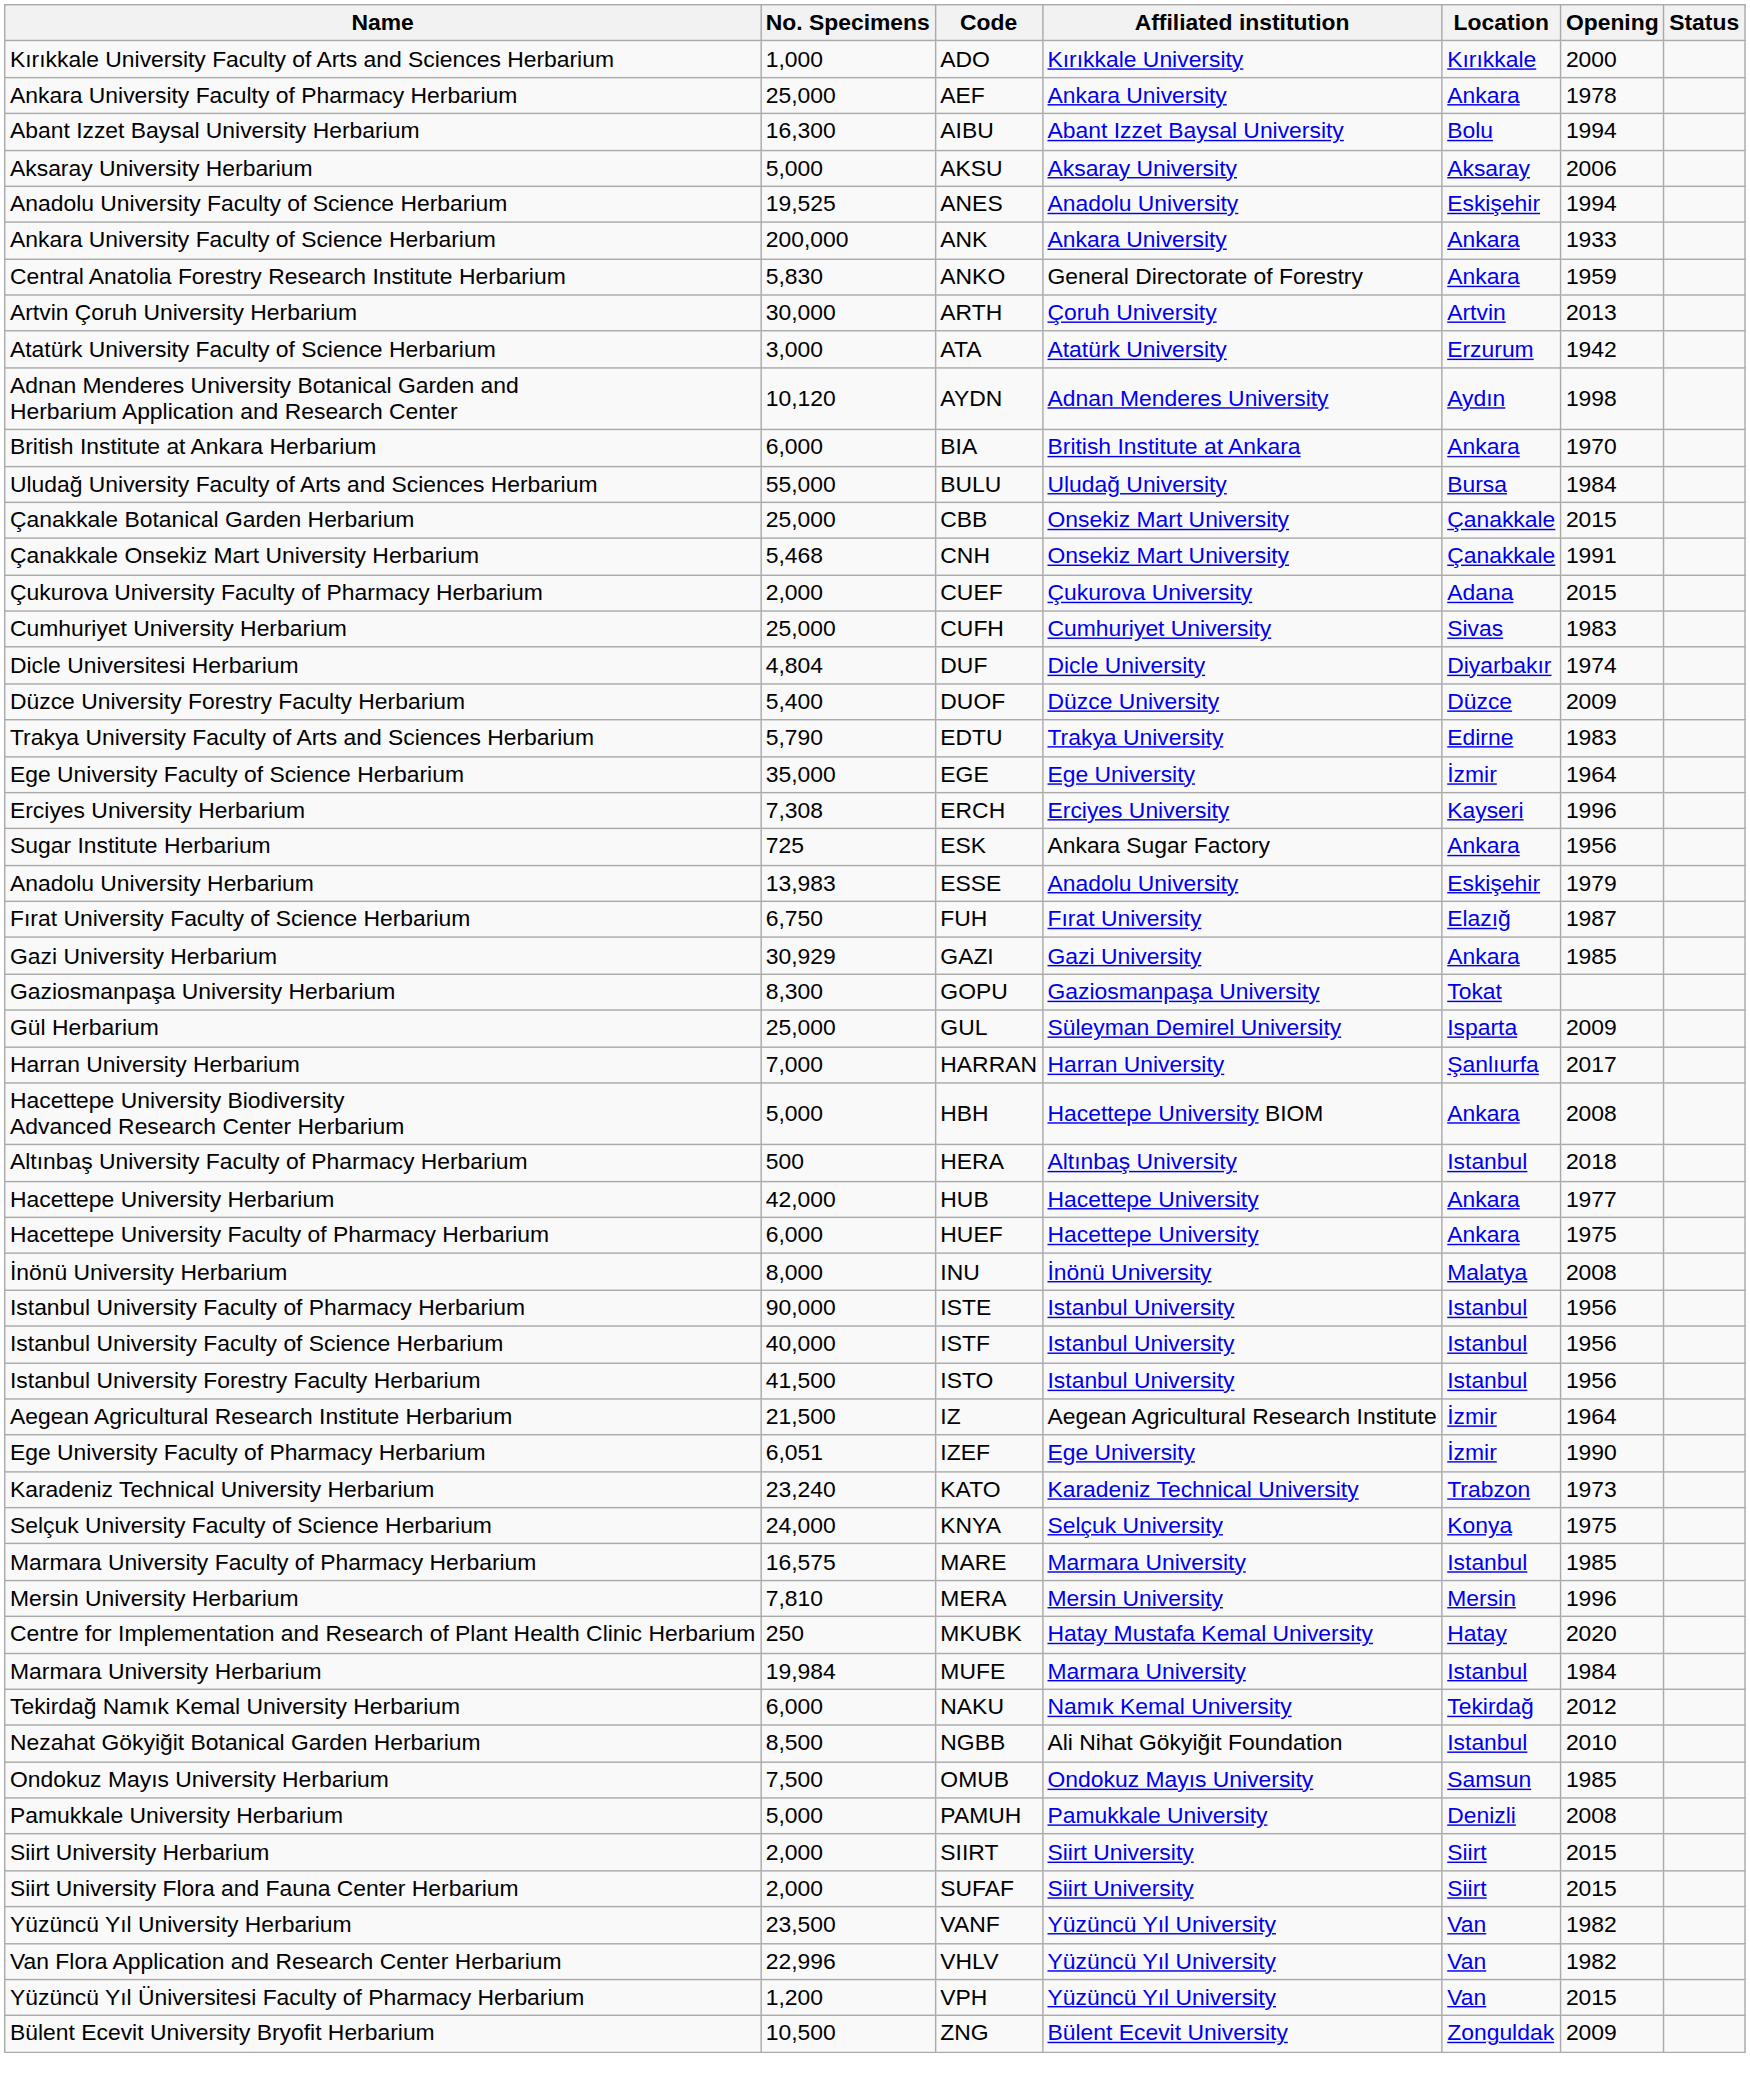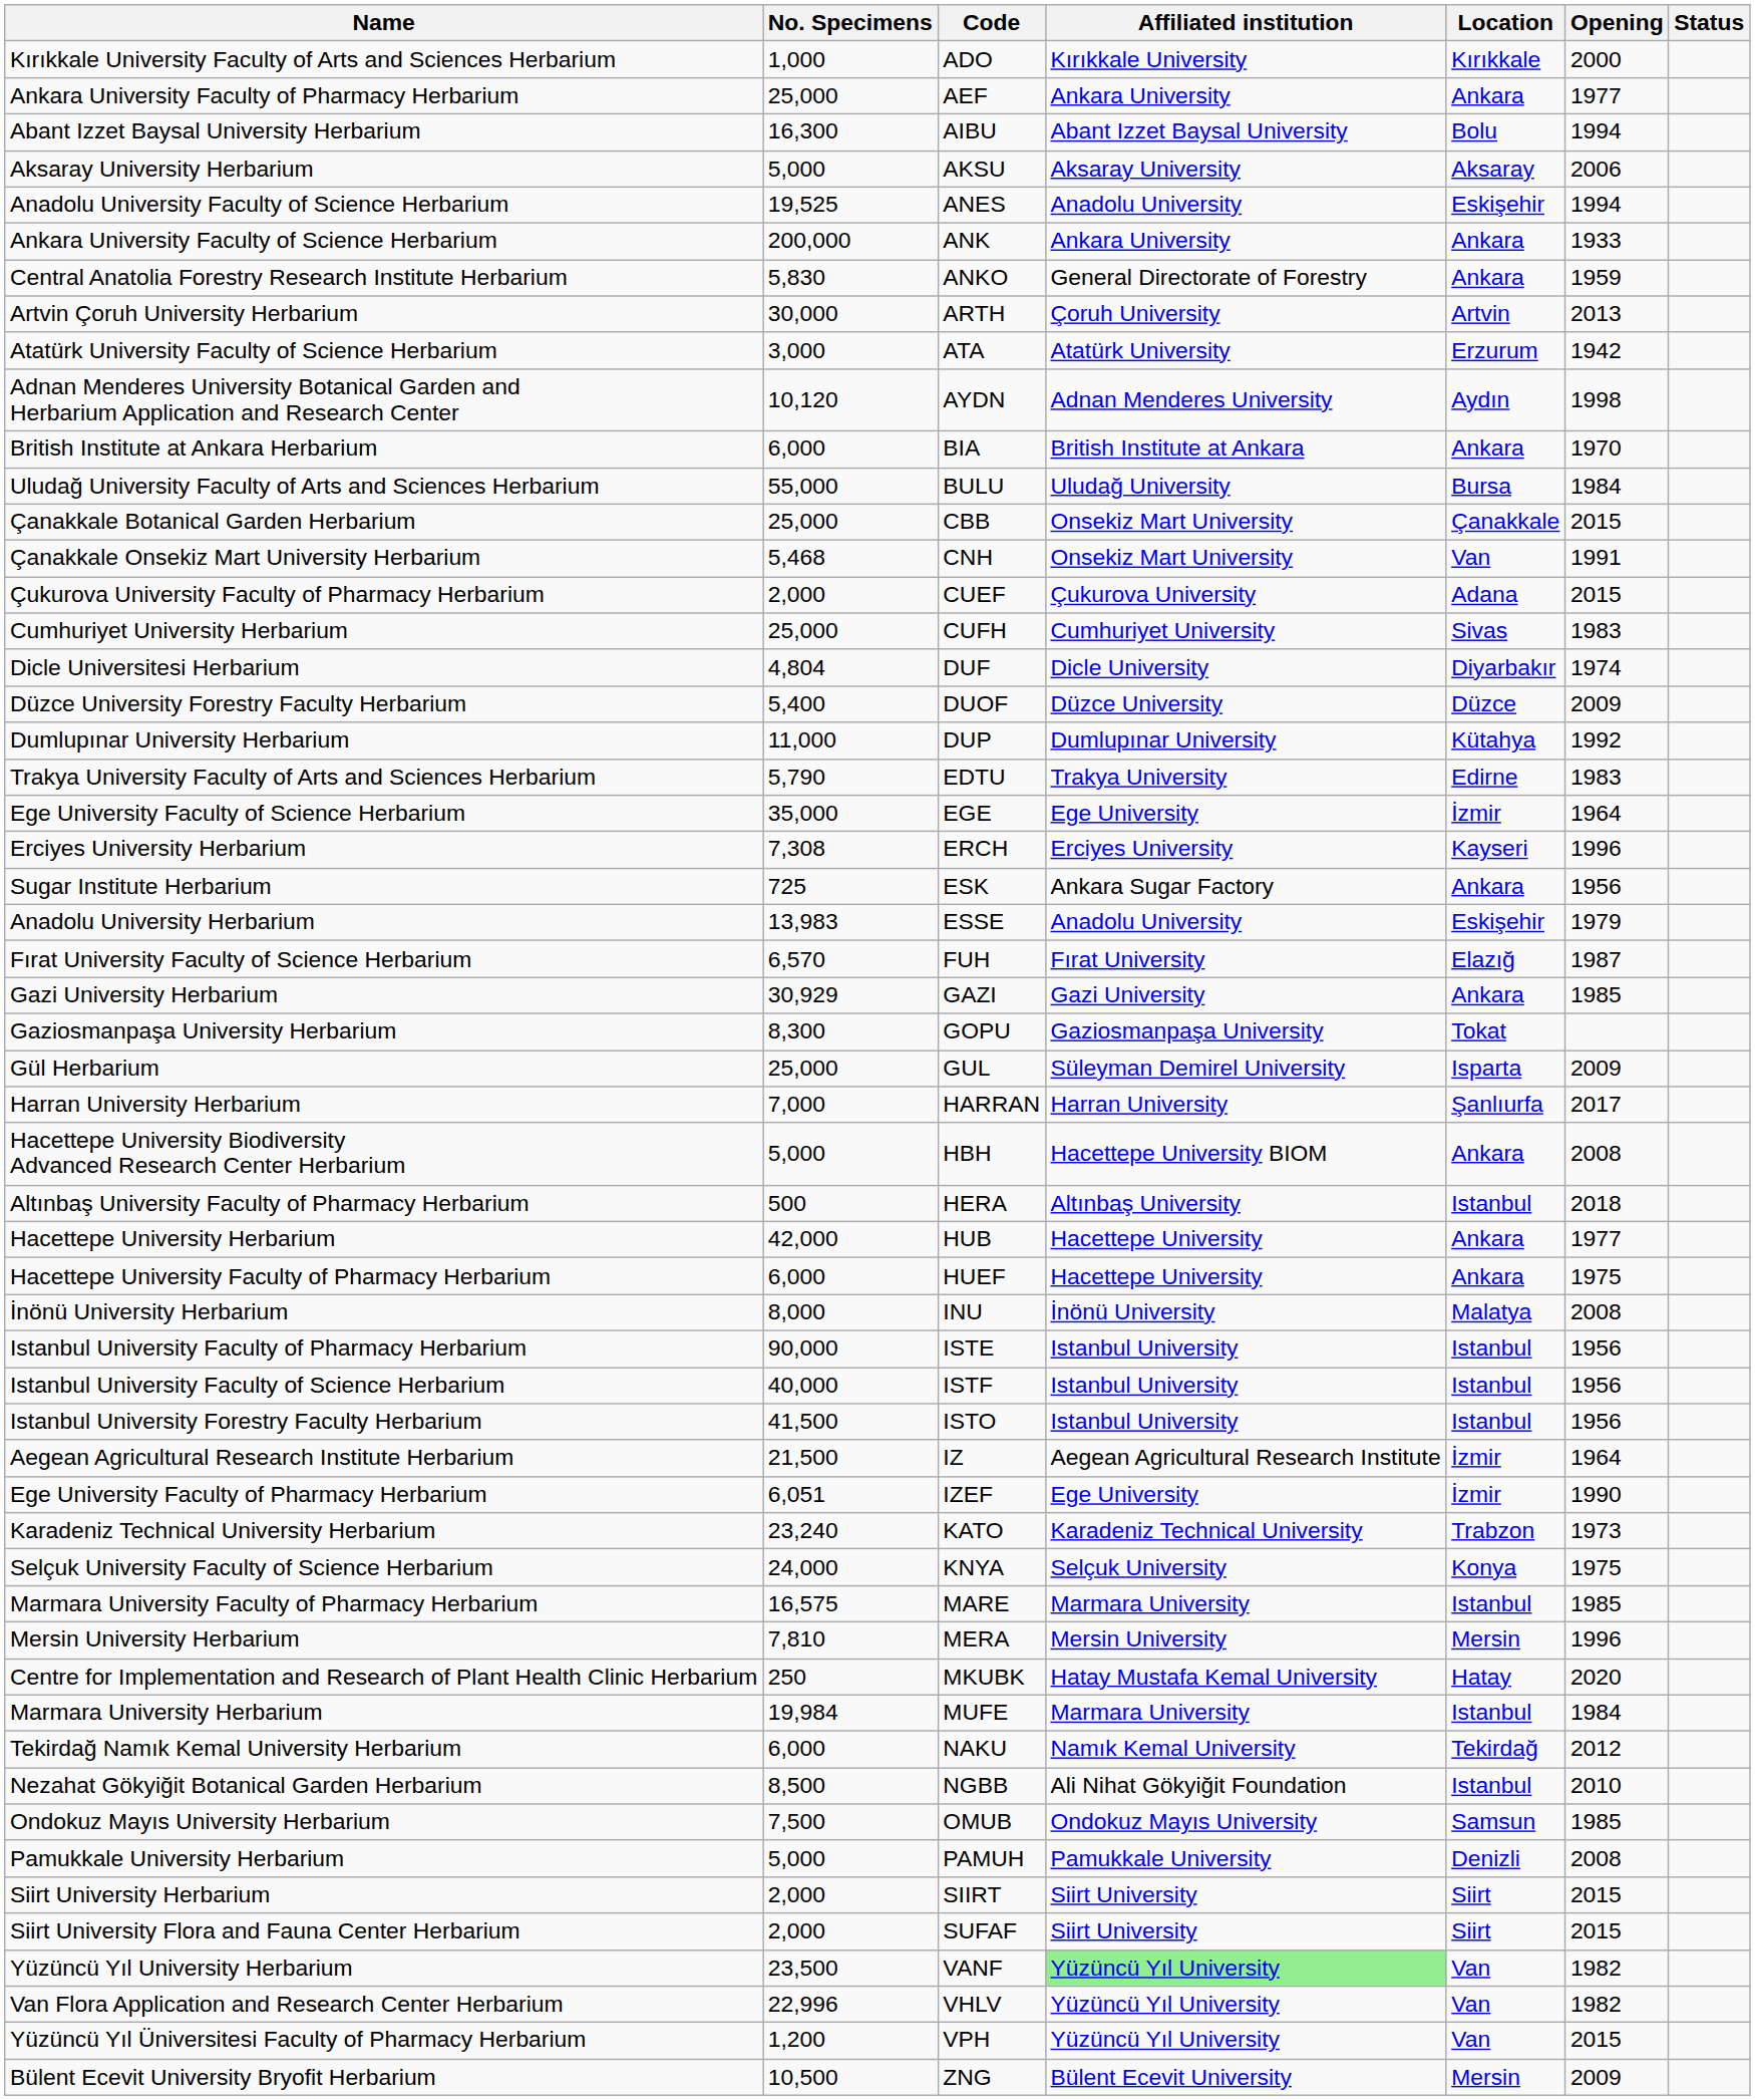Ankara University Faculty of Pharmacy Herbarium | Opening: 1978 -> 1977
Çanakkale Onsekiz Mart University Herbarium | Location: Çanakkale -> Van
+ row: Dumlupınar University Herbarium | 11,000 | DUP | Dumlupınar University | Kütahya | 1992
Fırat University Faculty of Science Herbarium | No. Specimens: 6,750 -> 6,570
Yüzüncü Yıl University Herbarium | Affiliated institution: no background -> lightgreen background
Bülent Ecevit University Bryofit Herbarium | Location: Zonguldak -> Mersin
